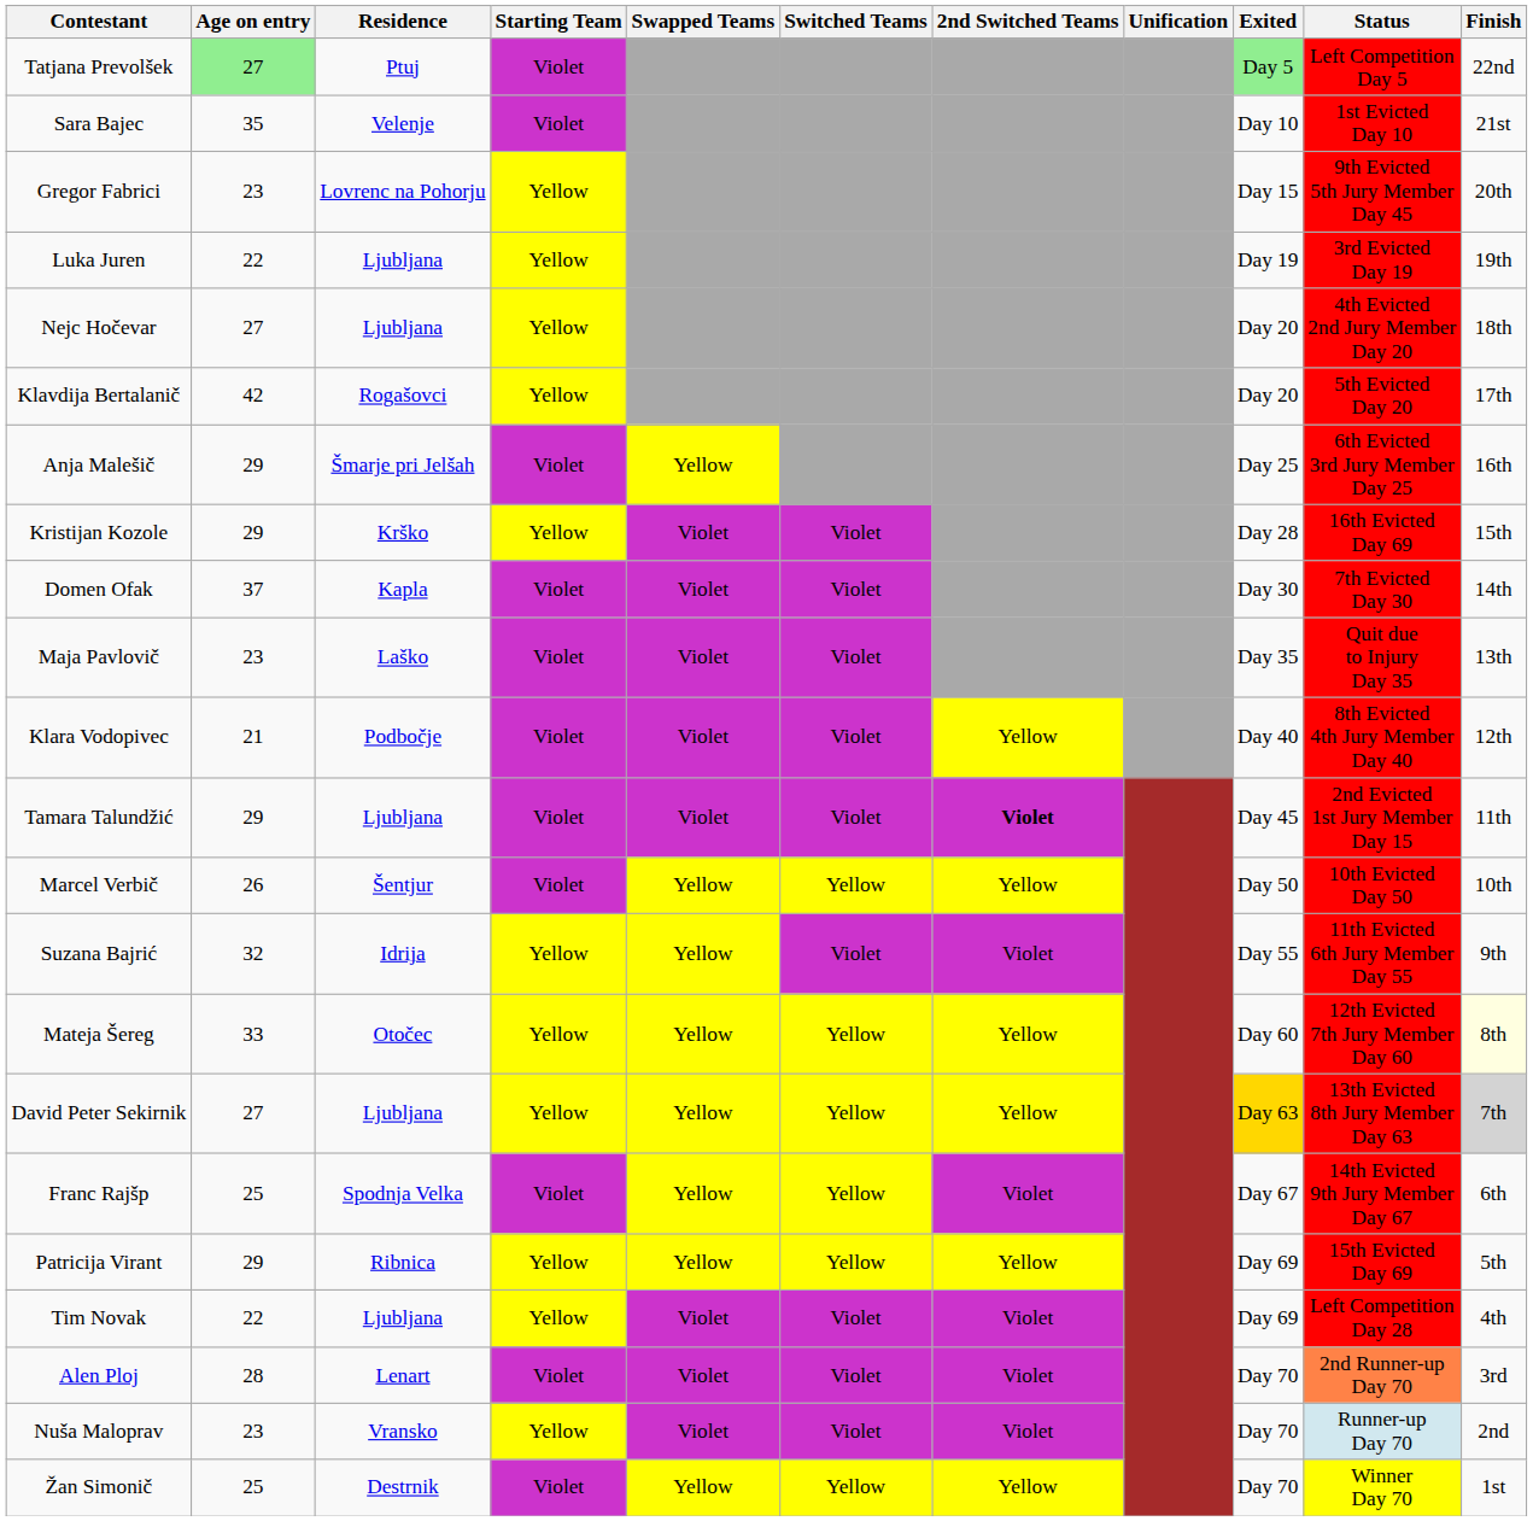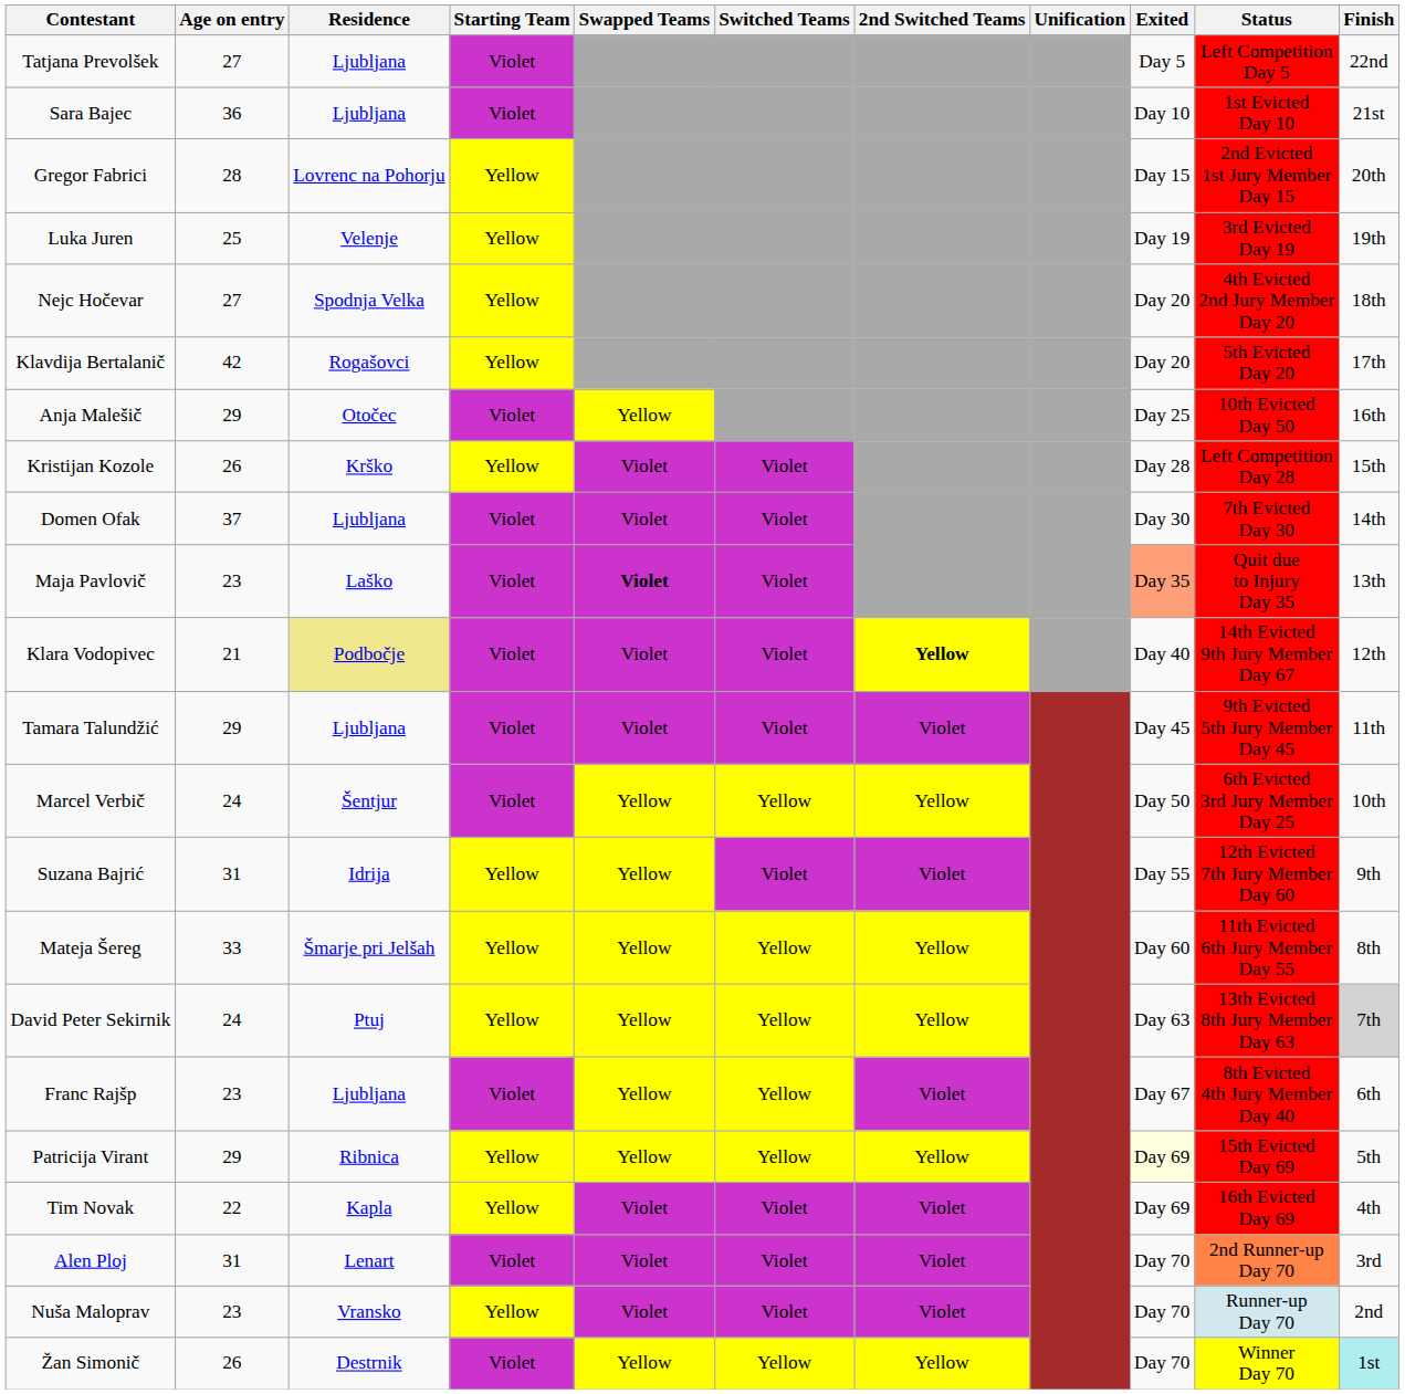Tatjana Prevolšek | Age on entry: lightgreen background -> no background
Tatjana Prevolšek | Residence: Ptuj -> Ljubljana
Tatjana Prevolšek | Exited: lightgreen background -> no background
Sara Bajec | Age on entry: 35 -> 36
Sara Bajec | Residence: Velenje -> Ljubljana
Gregor Fabrici | Age on entry: 23 -> 28
Gregor Fabrici | Status: 9th Evicted 5th Jury Member Day 45 -> 2nd Evicted 1st Jury Member Day 15
Luka Juren | Age on entry: 22 -> 25
Luka Juren | Residence: Ljubljana -> Velenje
Nejc Hočevar | Residence: Ljubljana -> Spodnja Velka
Anja Malešič | Residence: Šmarje pri Jelšah -> Otočec
Anja Malešič | Status: 6th Evicted 3rd Jury Member Day 25 -> 10th Evicted Day 50
Kristijan Kozole | Age on entry: 29 -> 26
Kristijan Kozole | Status: 16th Evicted Day 69 -> Left Competition Day 28
Domen Ofak | Residence: Kapla -> Ljubljana
Maja Pavlovič | Swapped Teams: normal -> bold
Maja Pavlovič | Exited: no background -> lightsalmon background
Klara Vodopivec | Residence: no background -> khaki background
Klara Vodopivec | 2nd Switched Teams: normal -> bold
Klara Vodopivec | Status: 8th Evicted 4th Jury Member Day 40 -> 14th Evicted 9th Jury Member Day 67
Tamara Talundžić | 2nd Switched Teams: bold -> normal
Tamara Talundžić | Status: 2nd Evicted 1st Jury Member Day 15 -> 9th Evicted 5th Jury Member Day 45
Marcel Verbič | Age on entry: 26 -> 24
Marcel Verbič | Status: 10th Evicted Day 50 -> 6th Evicted 3rd Jury Member Day 25
Suzana Bajrić | Age on entry: 32 -> 31
Suzana Bajrić | Status: 11th Evicted 6th Jury Member Day 55 -> 12th Evicted 7th Jury Member Day 60
Mateja Šereg | Residence: Otočec -> Šmarje pri Jelšah
Mateja Šereg | Status: 12th Evicted 7th Jury Member Day 60 -> 11th Evicted 6th Jury Member Day 55
Mateja Šereg | Finish: lightyellow background -> no background
David Peter Sekirnik | Age on entry: 27 -> 24
David Peter Sekirnik | Residence: Ljubljana -> Ptuj
David Peter Sekirnik | Exited: gold background -> no background
Franc Rajšp | Age on entry: 25 -> 23
Franc Rajšp | Residence: Spodnja Velka -> Ljubljana
Franc Rajšp | Status: 14th Evicted 9th Jury Member Day 67 -> 8th Evicted 4th Jury Member Day 40
Patricija Virant | Exited: no background -> lightyellow background
Tim Novak | Residence: Ljubljana -> Kapla
Tim Novak | Status: Left Competition Day 28 -> 16th Evicted Day 69
Alen Ploj | Age on entry: 28 -> 31
Žan Simonič | Age on entry: 25 -> 26
Žan Simonič | Finish: no background -> paleturquoise background
